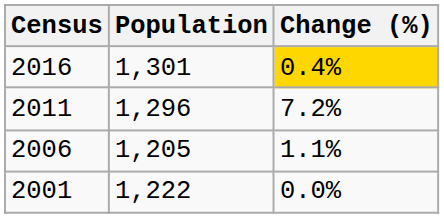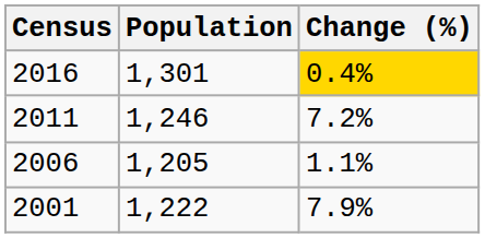2011 | Population: 1,296 -> 1,246
2001 | Change (%): 0.0% -> 7.9%
